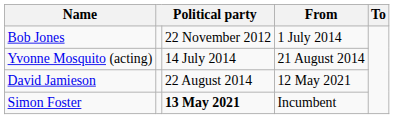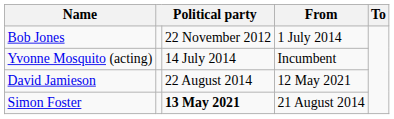Yvonne Mosquito (acting) | From: 21 August 2014 -> Incumbent
Simon Foster | From: Incumbent -> 21 August 2014
